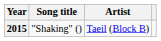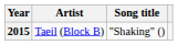columns swapped: Song title <-> Artist
